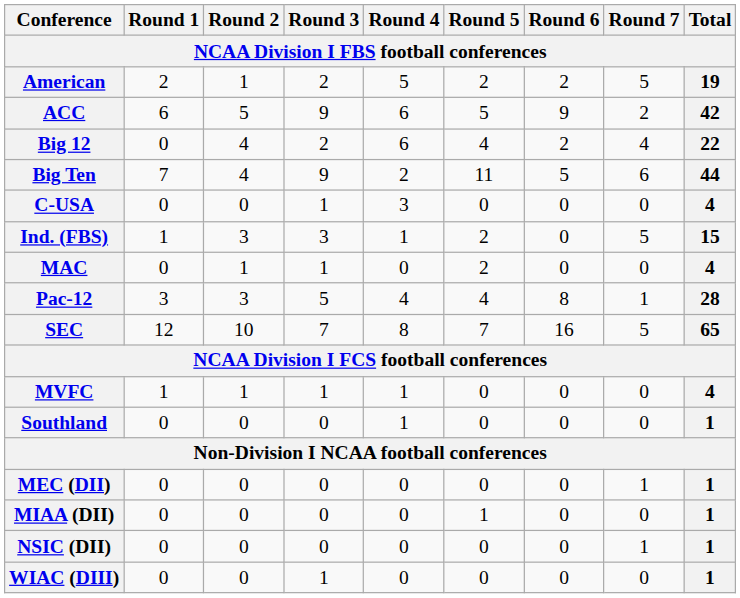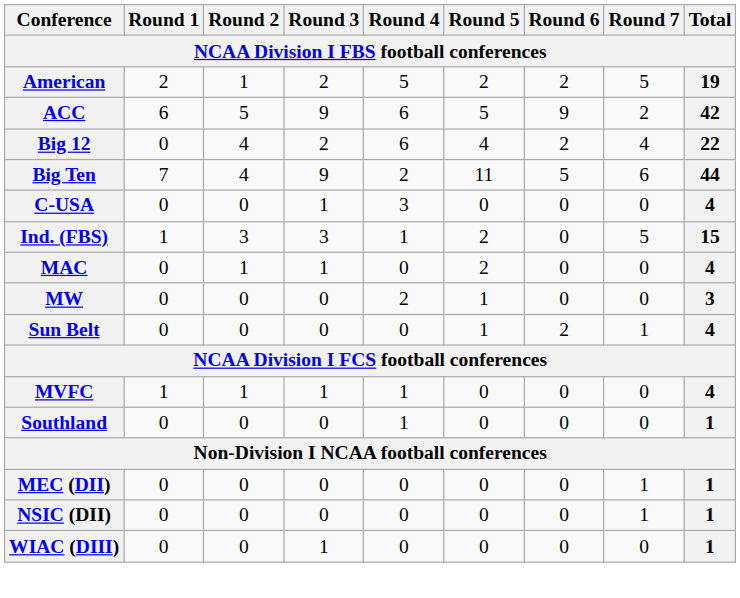+ row: MW | 0 | 0 | 0 | 2 | 1 | 0 | 0 | 3
- row: Pac-12 | 3 | 3 | 5 | 4 | 4 | 8 | 1 | 28
- row: SEC | 12 | 10 | 7 | 8 | 7 | 16 | 5 | 65
+ row: Sun Belt | 0 | 0 | 0 | 0 | 1 | 2 | 1 | 4
- row: MIAA (DII) | 0 | 0 | 0 | 0 | 1 | 0 | 0 | 1
